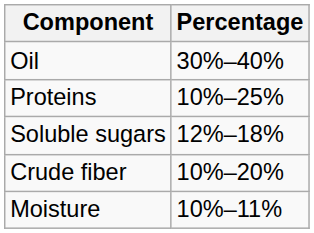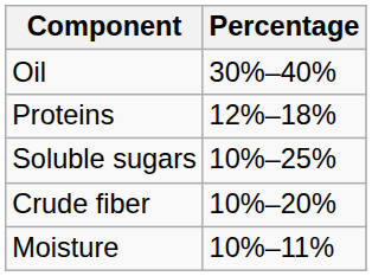Proteins | Percentage: 10%–25% -> 12%–18%
Soluble sugars | Percentage: 12%–18% -> 10%–25%
